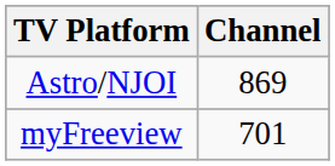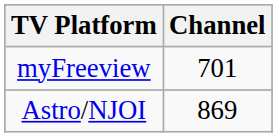rows swapped: Astro/NJOI <-> myFreeview
